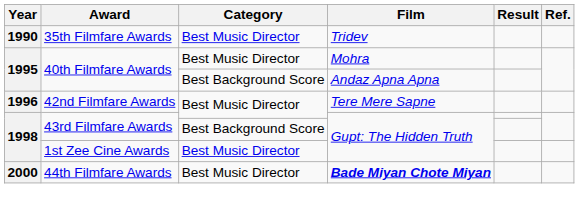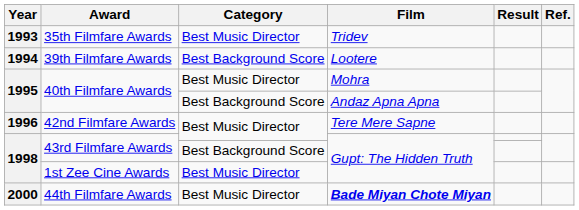35th Filmfare Awards | Year: 1990 -> 1993
+ row: 1994 | 39th Filmfare Awards | Best Background Score | Lootere
